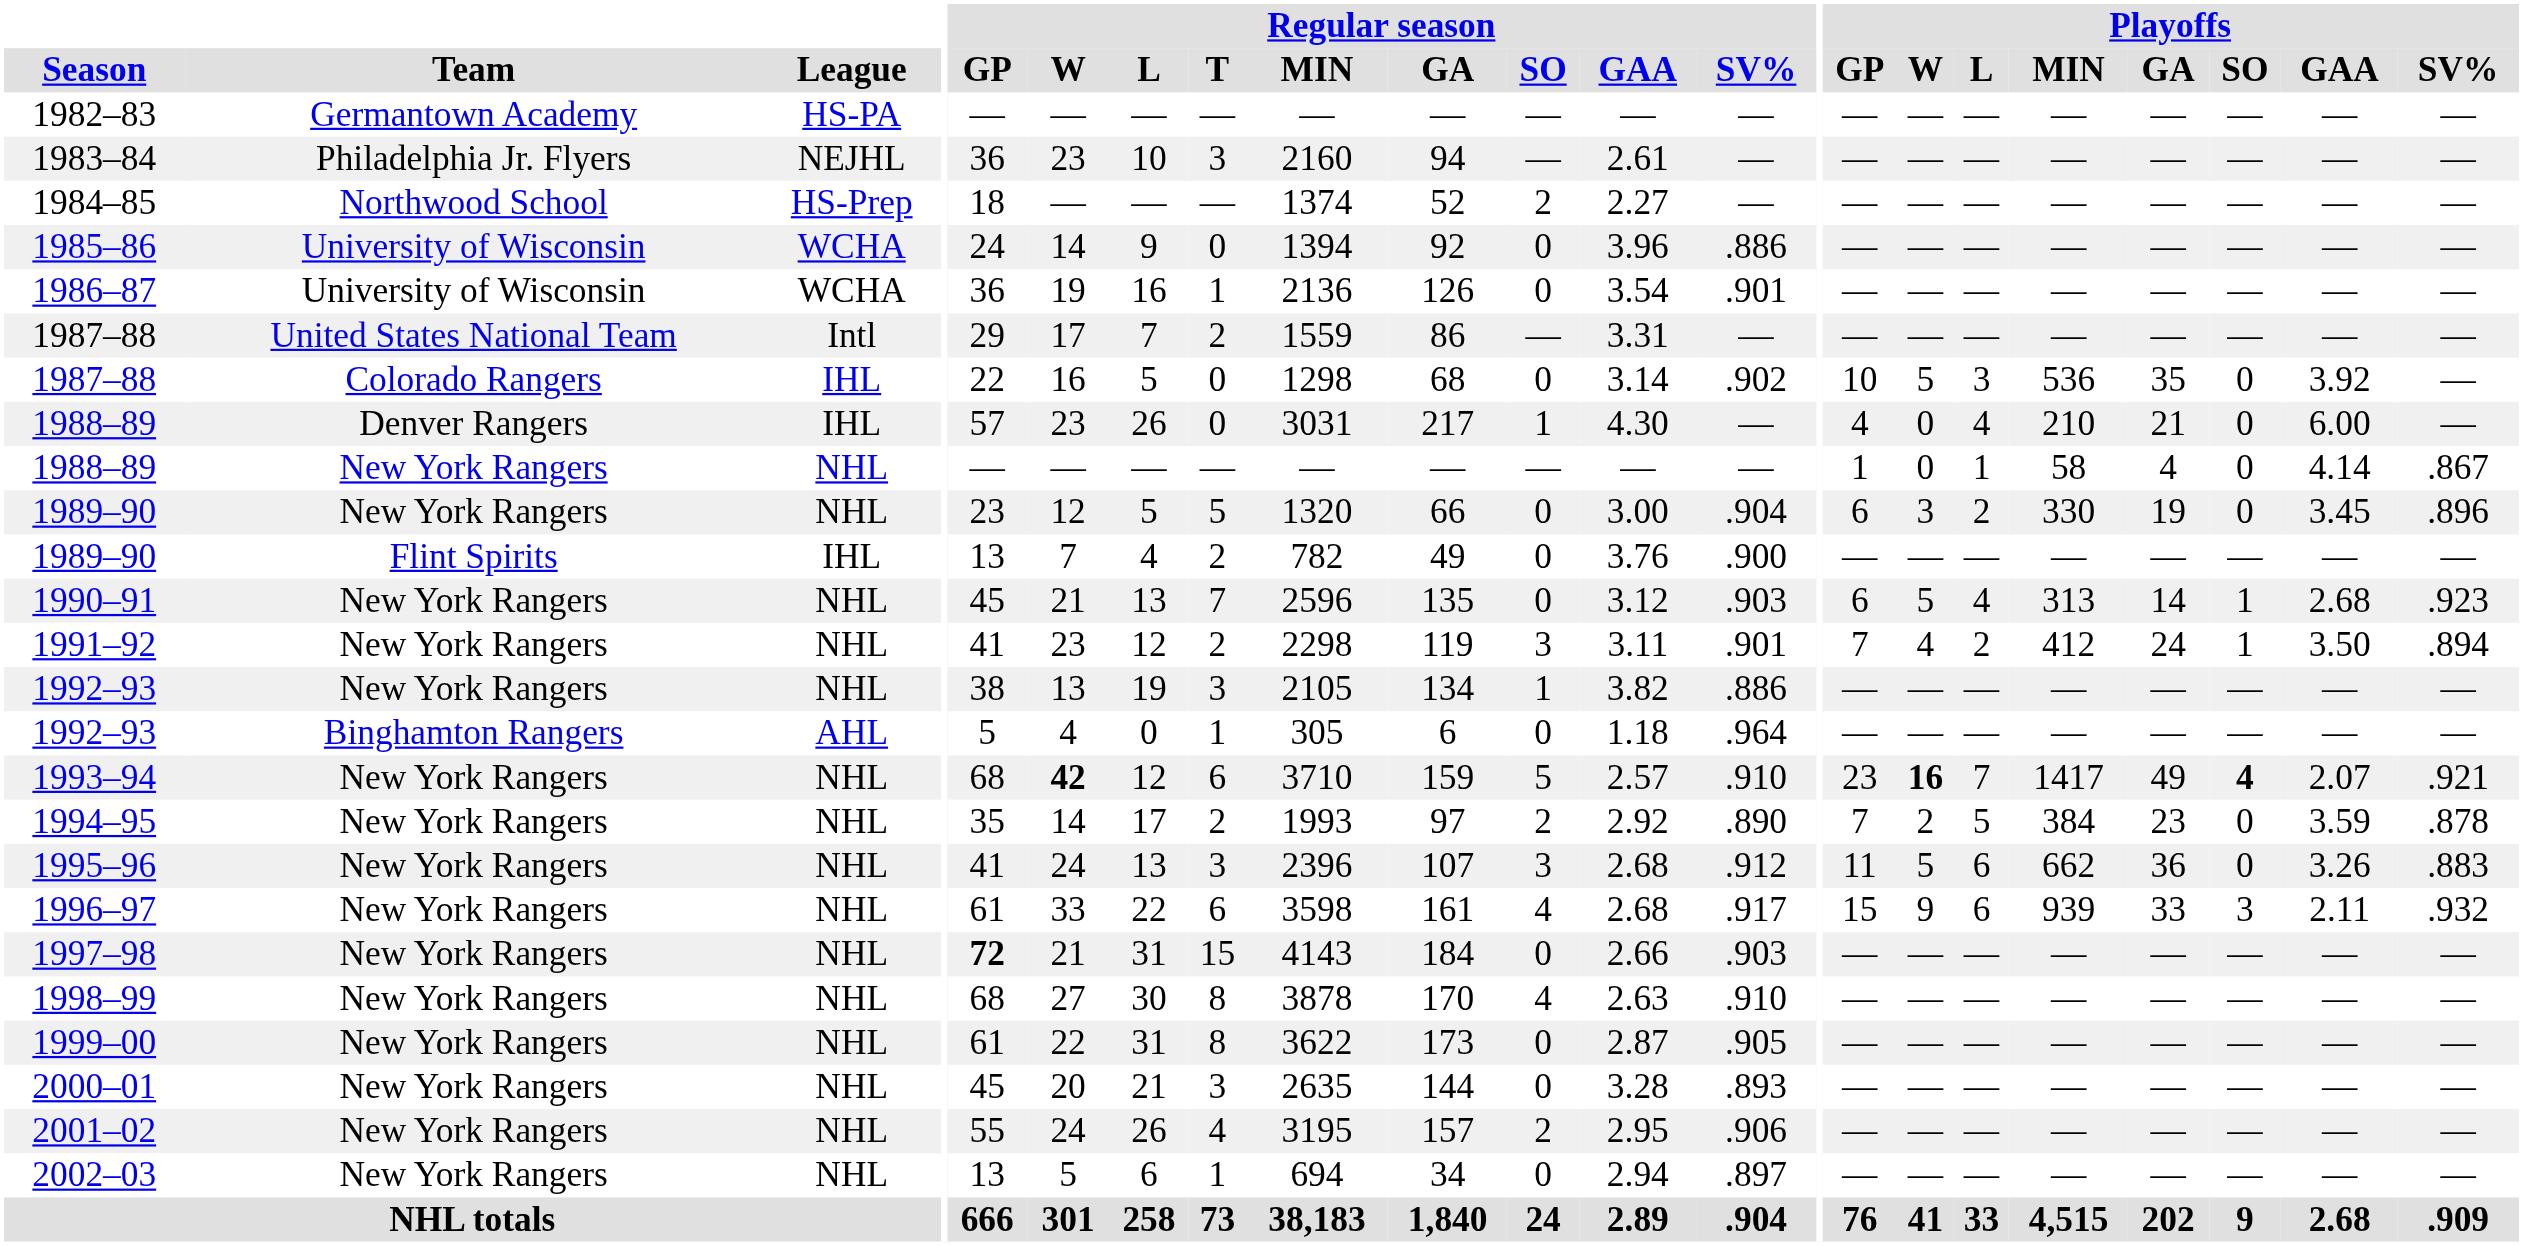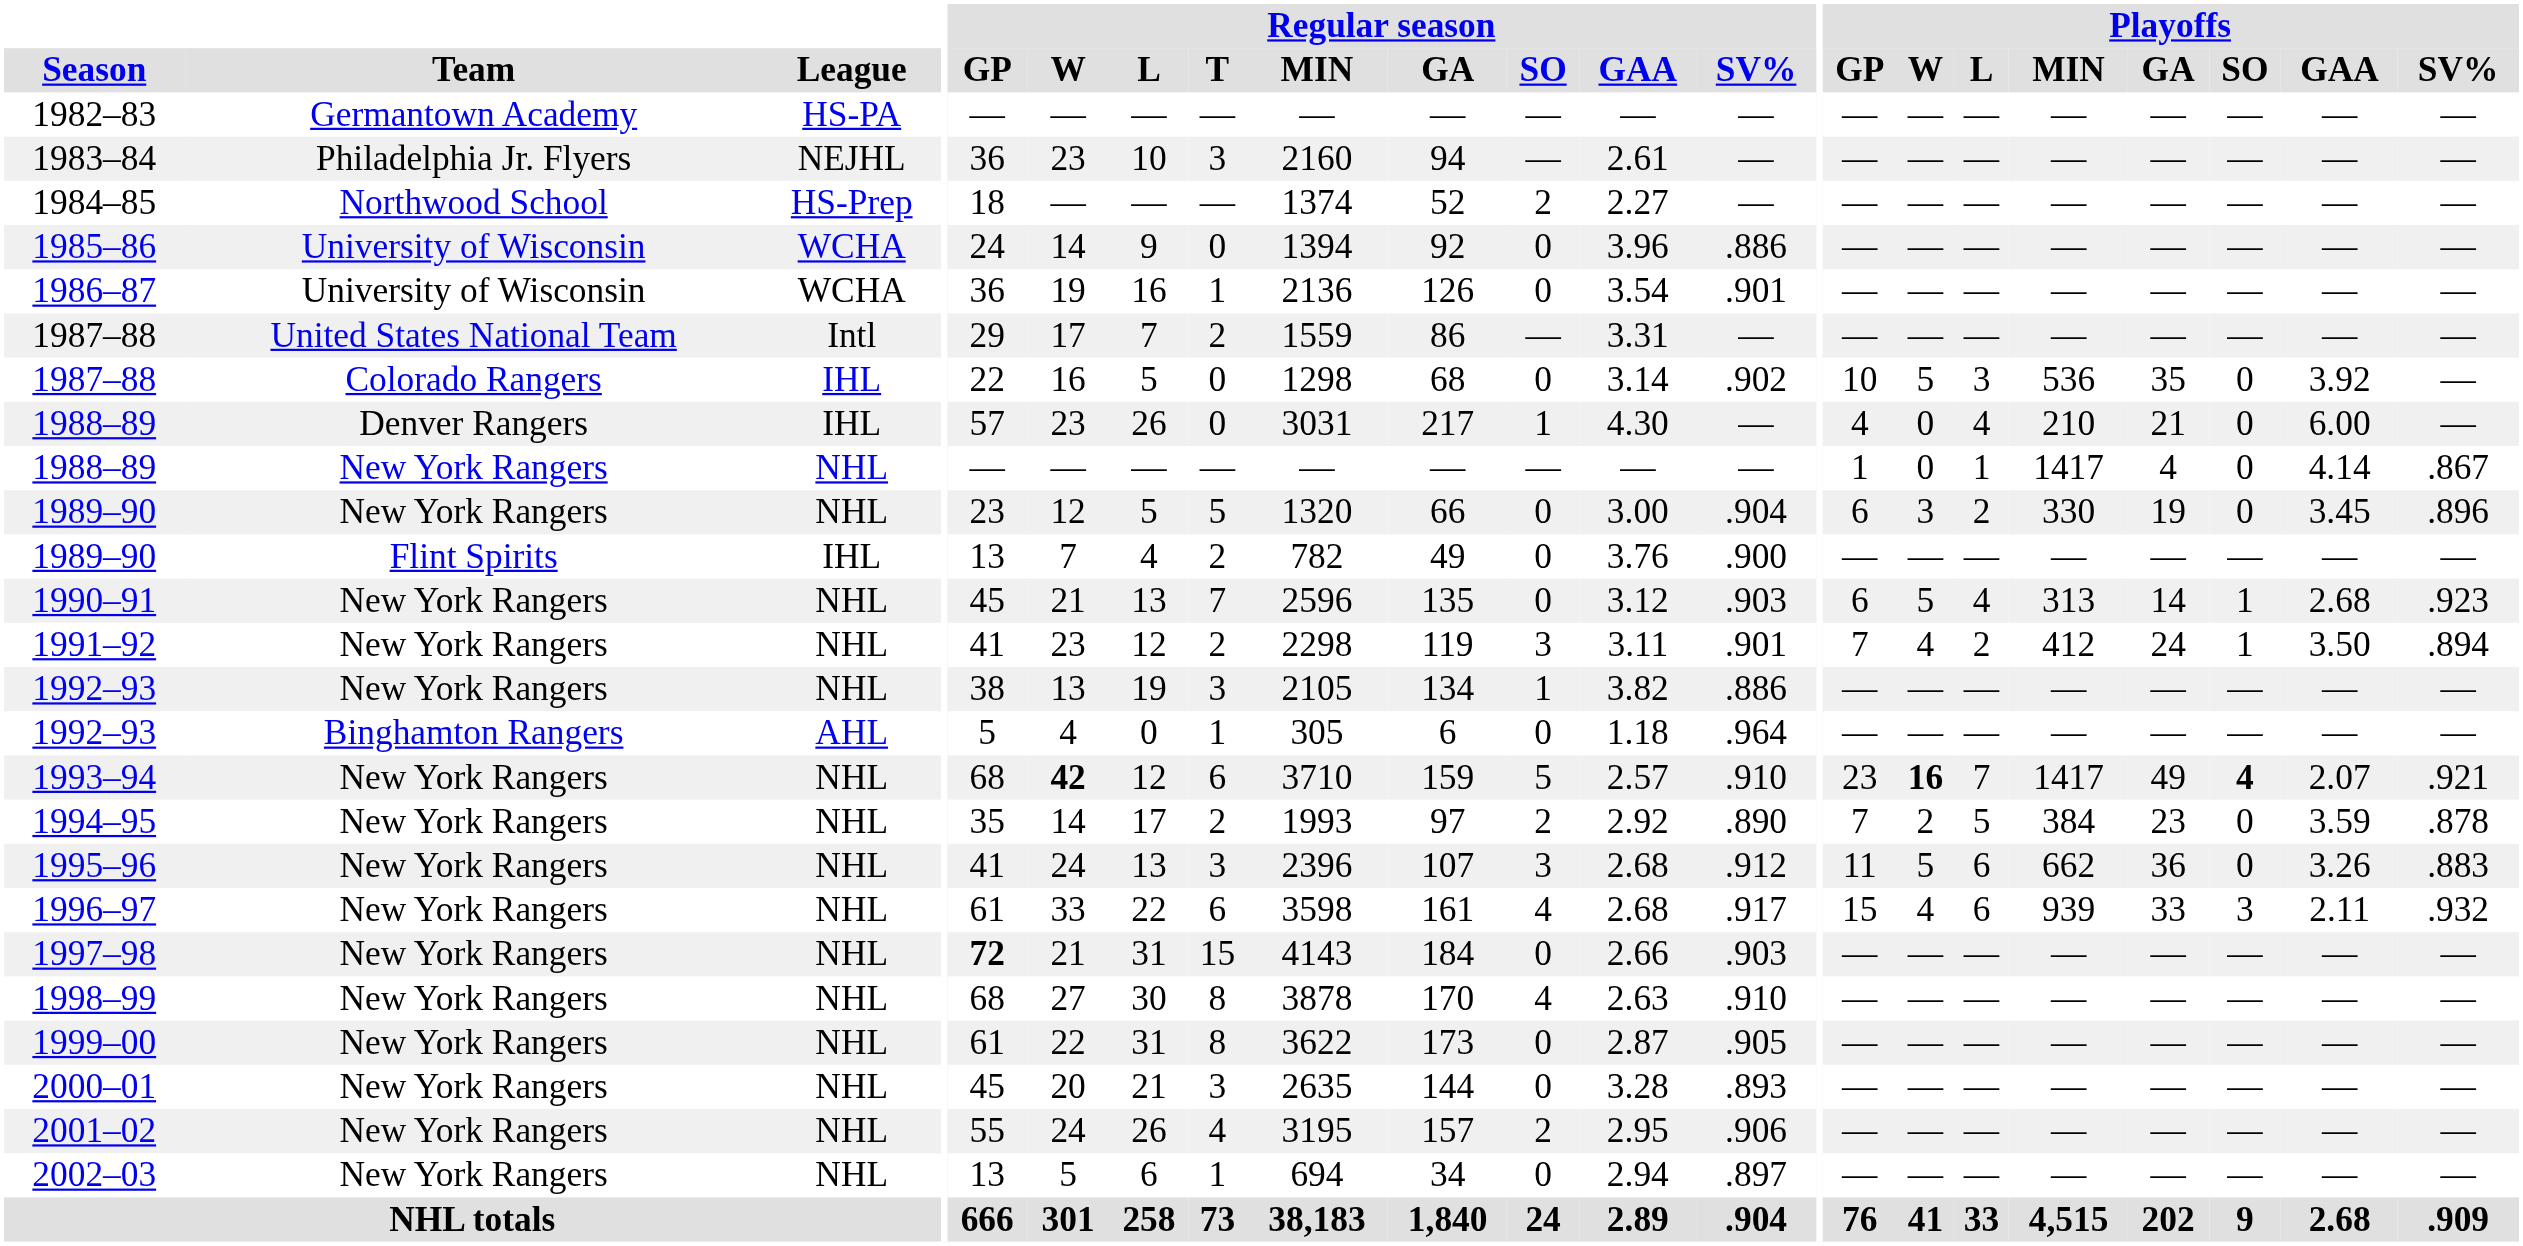1988–89 / New York Rangers | Playoffs / MIN: 58 -> 1417
1996–97 | Playoffs / W: 9 -> 4
